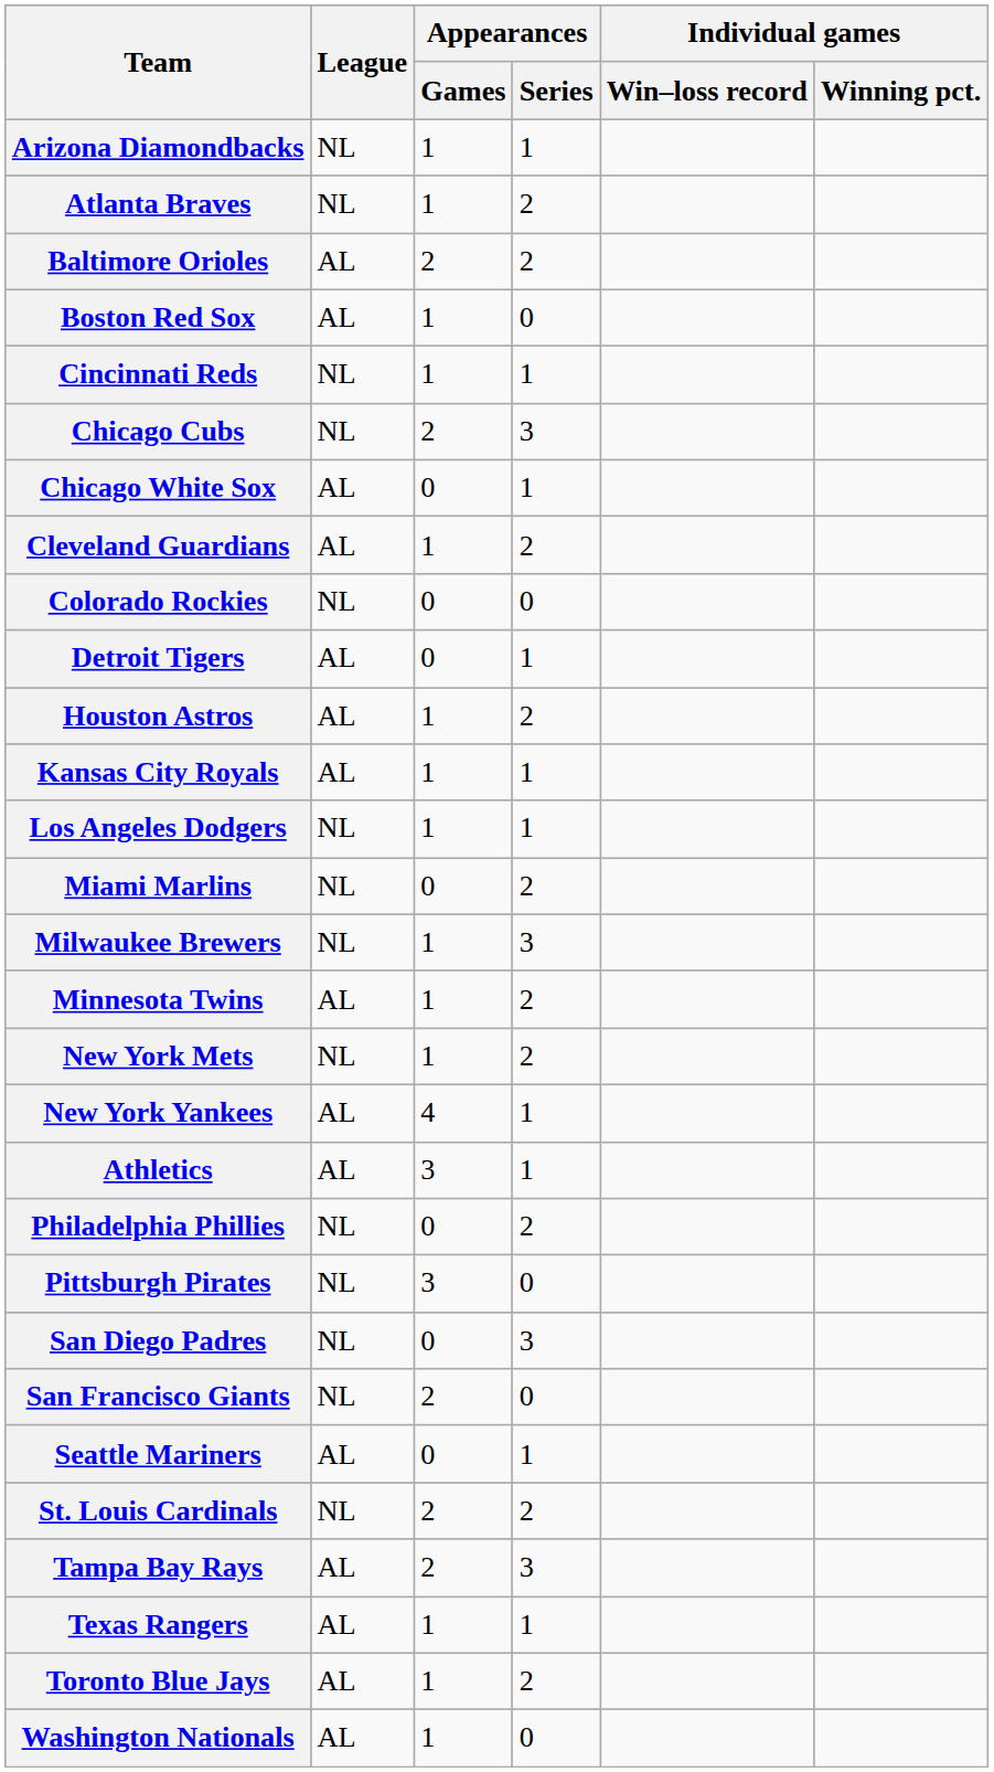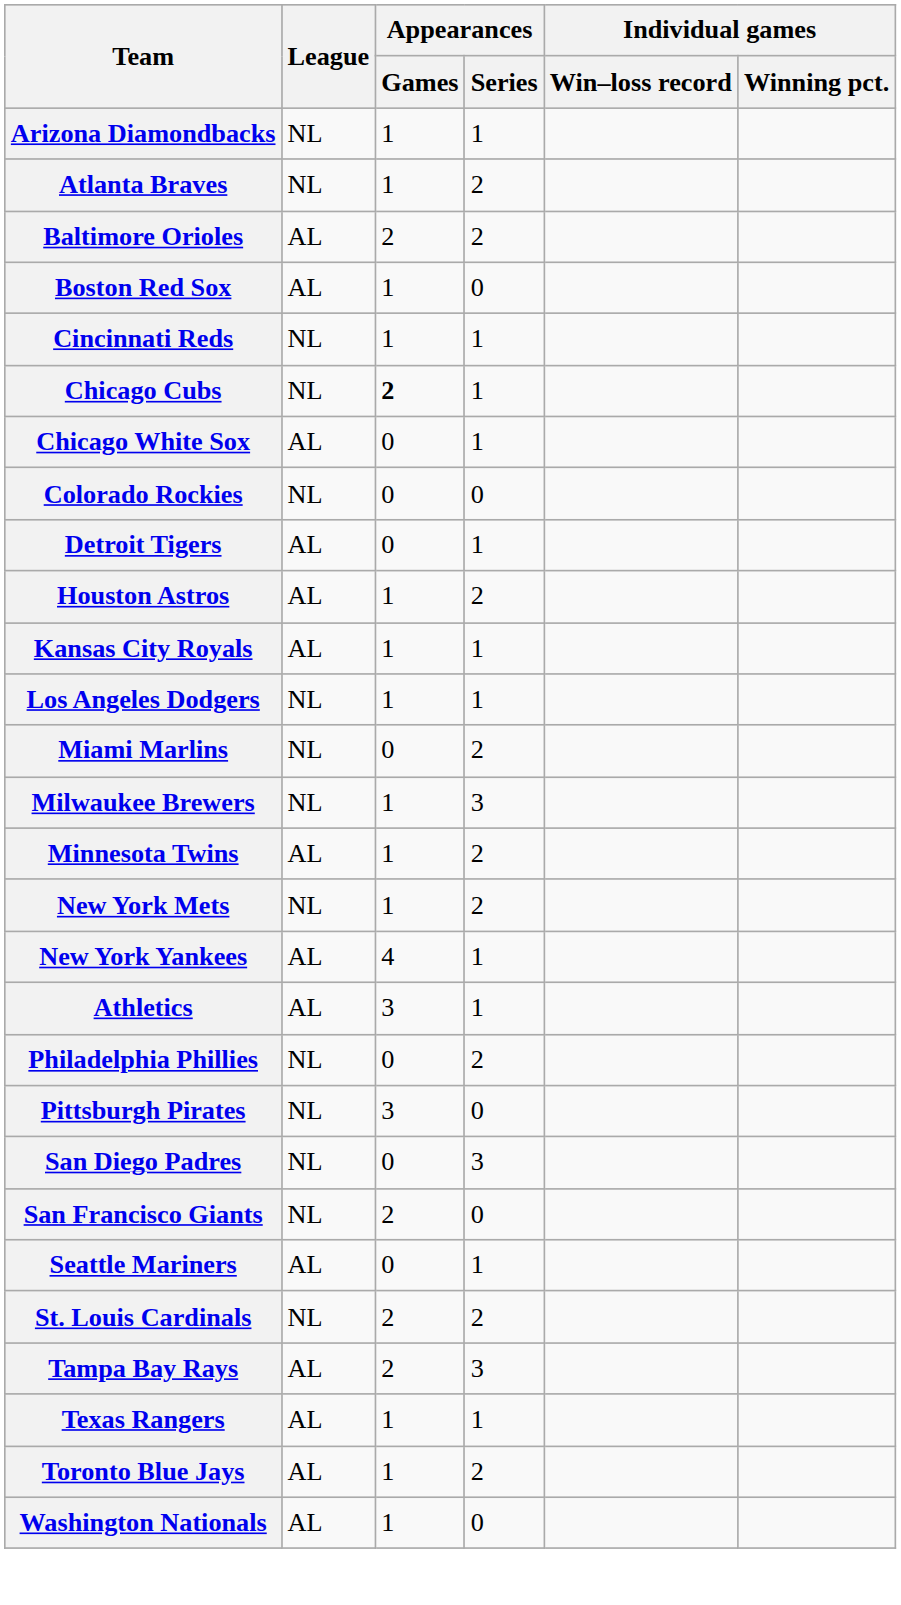Chicago Cubs | Appearances / Games: normal -> bold
Chicago Cubs | Appearances / Series: 3 -> 1
- row: Cleveland Guardians | AL | 1 | 2
